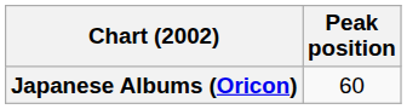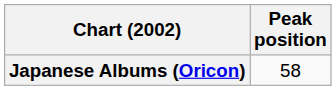Japanese Albums (Oricon) | Peak position: 60 -> 58
